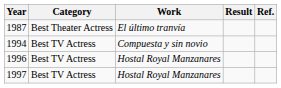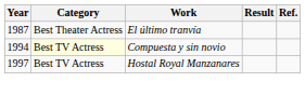1994 | Category: no background -> lightyellow background
- row: 1996 | Best TV Actress | Hostal Royal Manzanares
